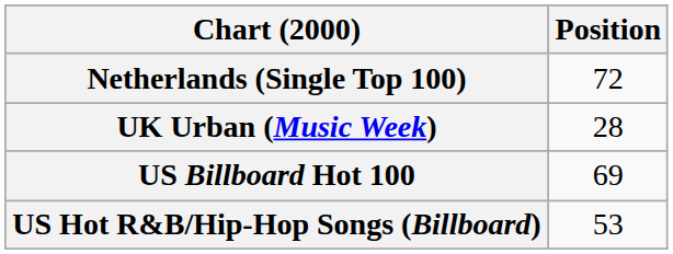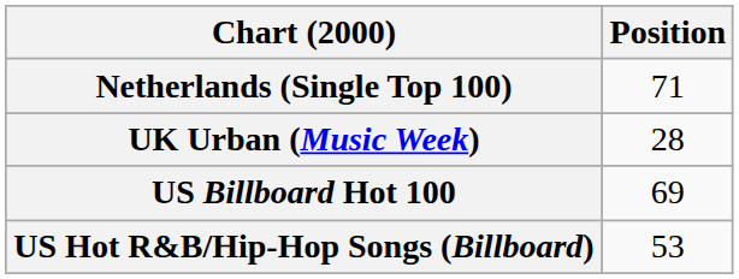Netherlands (Single Top 100) | Position: 72 -> 71
